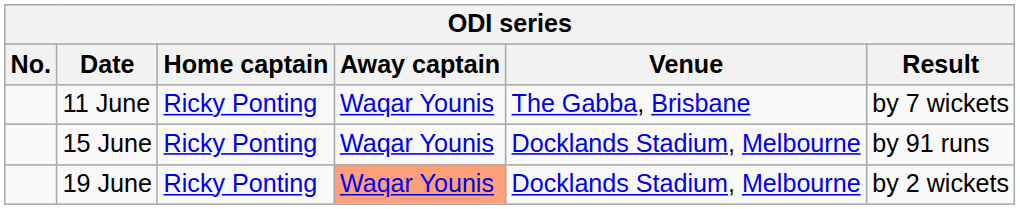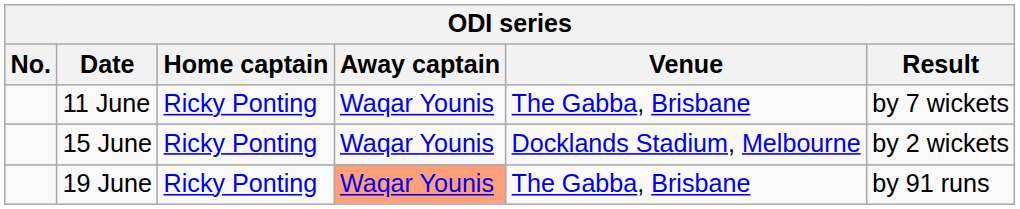15 June | Result: by 91 runs -> by 2 wickets
19 June | Venue: Docklands Stadium, Melbourne -> The Gabba, Brisbane
19 June | Result: by 2 wickets -> by 91 runs
